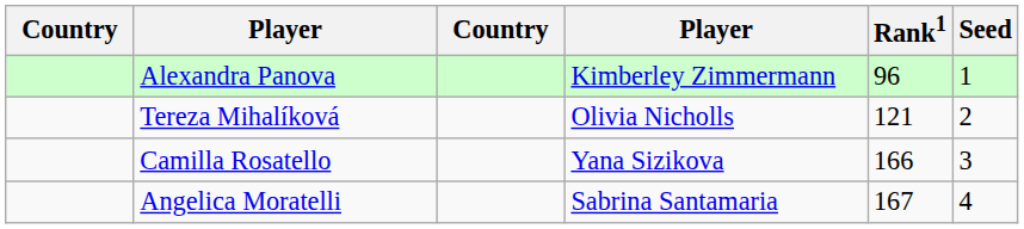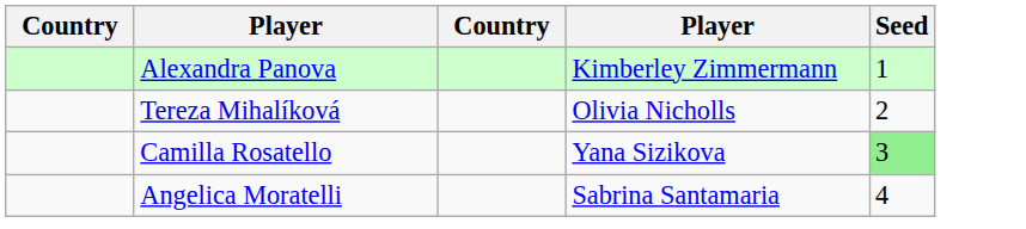- column: Rank1 | 96 | 121 | 166 | 167
Camilla Rosatello | Seed: no background -> lightgreen background
